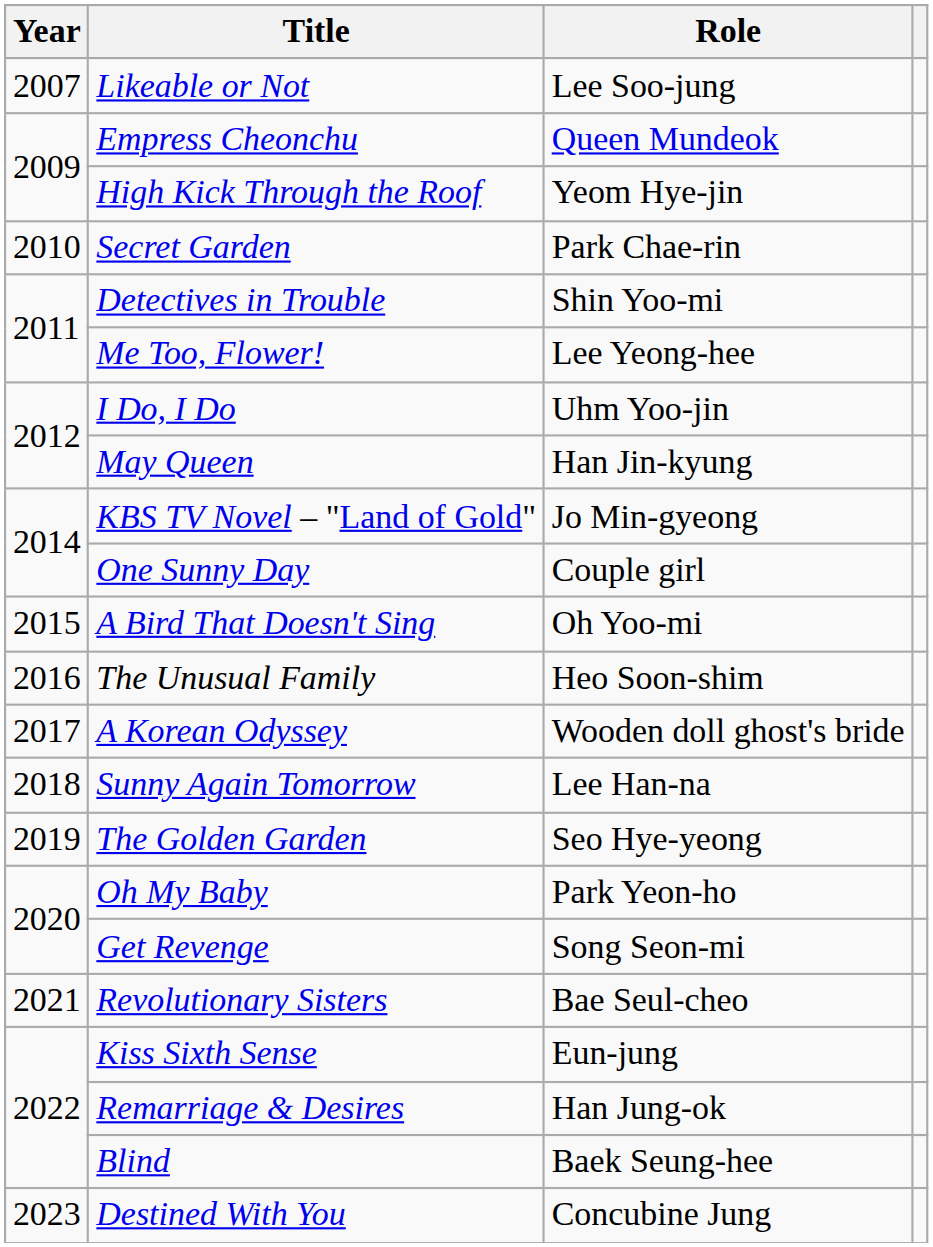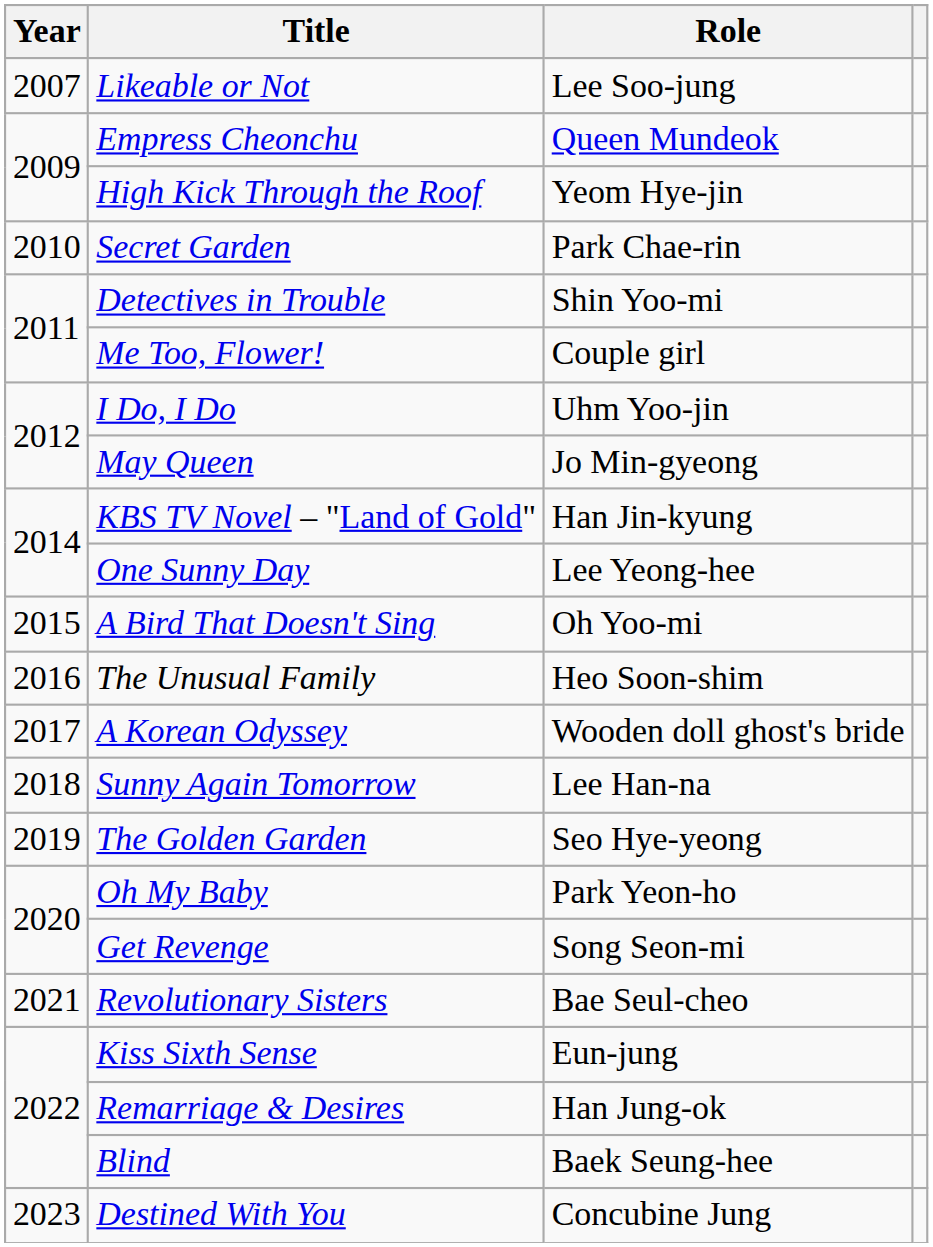Me Too, Flower! | Role: Lee Yeong-hee -> Couple girl
May Queen | Role: Han Jin-kyung -> Jo Min-gyeong
KBS TV Novel – "Land of Gold" | Role: Jo Min-gyeong -> Han Jin-kyung
One Sunny Day | Role: Couple girl -> Lee Yeong-hee
